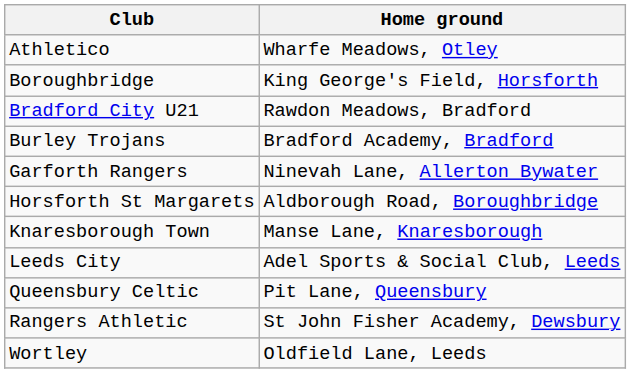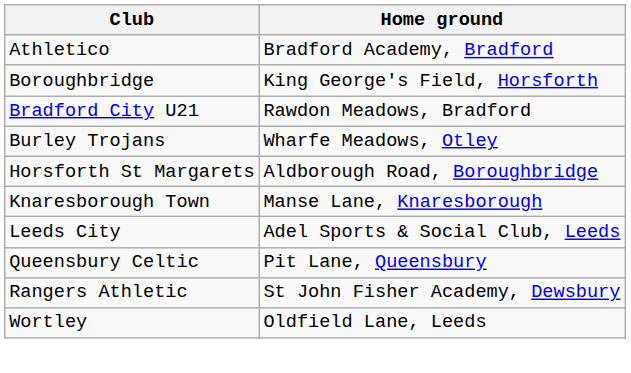Athletico | Home ground: Wharfe Meadows, Otley -> Bradford Academy, Bradford
Burley Trojans | Home ground: Bradford Academy, Bradford -> Wharfe Meadows, Otley
- row: Garforth Rangers | Ninevah Lane, Allerton Bywater
